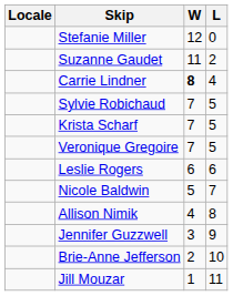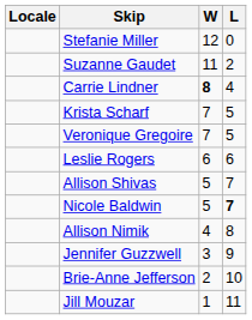- row: Sylvie Robichaud | 7 | 5
+ row: Allison Shivas | 5 | 7
Nicole Baldwin | L: normal -> bold
